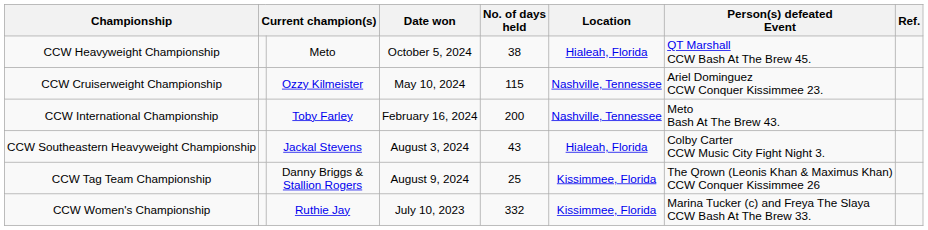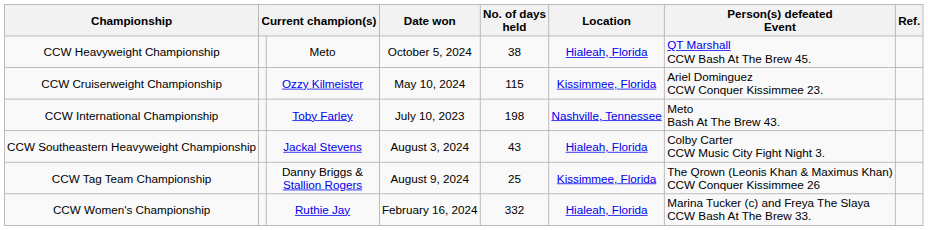CCW Cruiserweight Championship | Location: Nashville, Tennessee -> Kissimmee, Florida
CCW International Championship | Date won: February 16, 2024 -> July 10, 2023
CCW International Championship | No. of days held: 200 -> 198
CCW Women's Championship | Date won: July 10, 2023 -> February 16, 2024
CCW Women's Championship | Location: Kissimmee, Florida -> Hialeah, Florida
